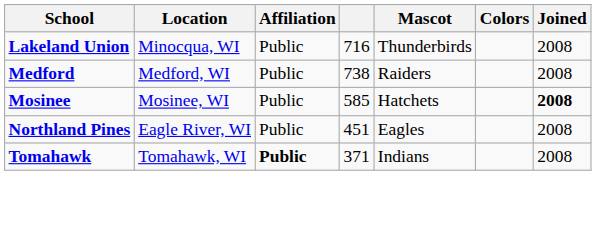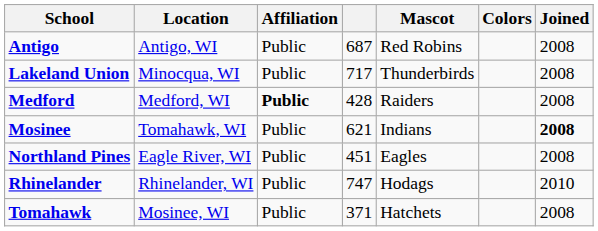+ row: Antigo | Antigo, WI | Public | 687 | Red Robins | 2008
Lakeland Union | column 4: 716 -> 717
Medford | Affiliation: normal -> bold
Medford | column 4: 738 -> 428
Mosinee | Location: Mosinee, WI -> Tomahawk, WI
Mosinee | column 4: 585 -> 621
Mosinee | Mascot: Hatchets -> Indians
+ row: Rhinelander | Rhinelander, WI | Public | 747 | Hodags | 2010
Tomahawk | Location: Tomahawk, WI -> Mosinee, WI
Tomahawk | Affiliation: bold -> normal
Tomahawk | Mascot: Indians -> Hatchets
